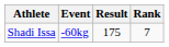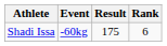Shadi Issa | Rank: 7 -> 6
